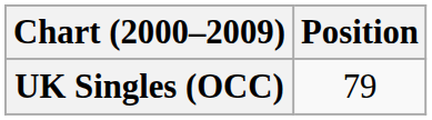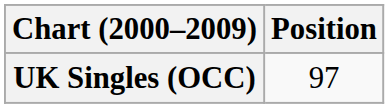UK Singles (OCC) | Position: 79 -> 97
